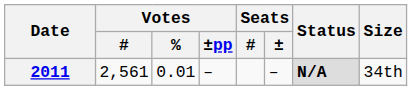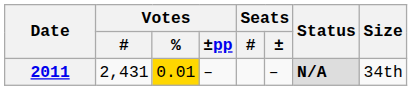2011 | Votes / #: 2,561 -> 2,431
2011 | Votes / %: no background -> gold background
